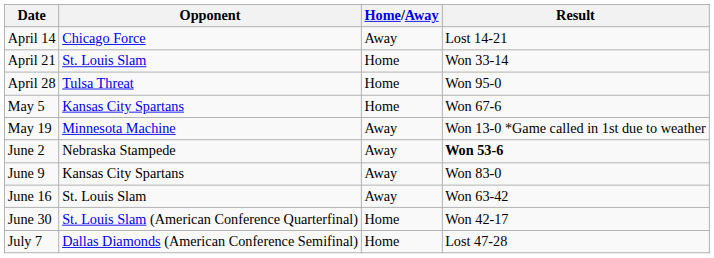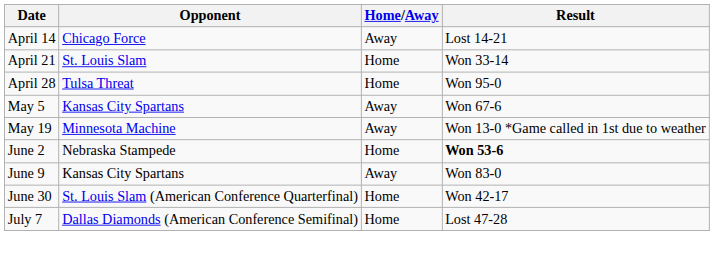May 5 | Home/Away: Home -> Away
June 2 | Home/Away: Away -> Home
- row: June 16 | St. Louis Slam | Away | Won 63-42
